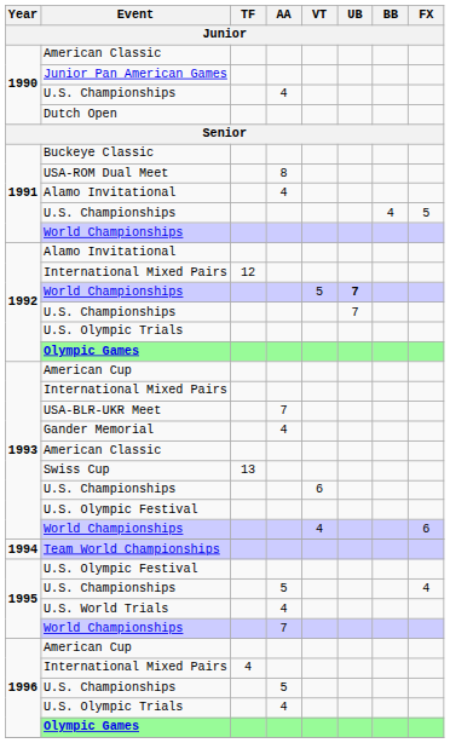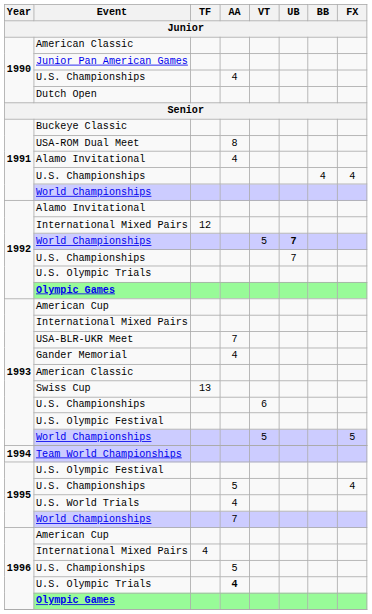1991 / U.S. Championships | FX: 5 -> 4
1993 / World Championships | VT: 4 -> 5
1993 / World Championships | FX: 6 -> 5
1996 / U.S. Olympic Trials | AA: normal -> bold
